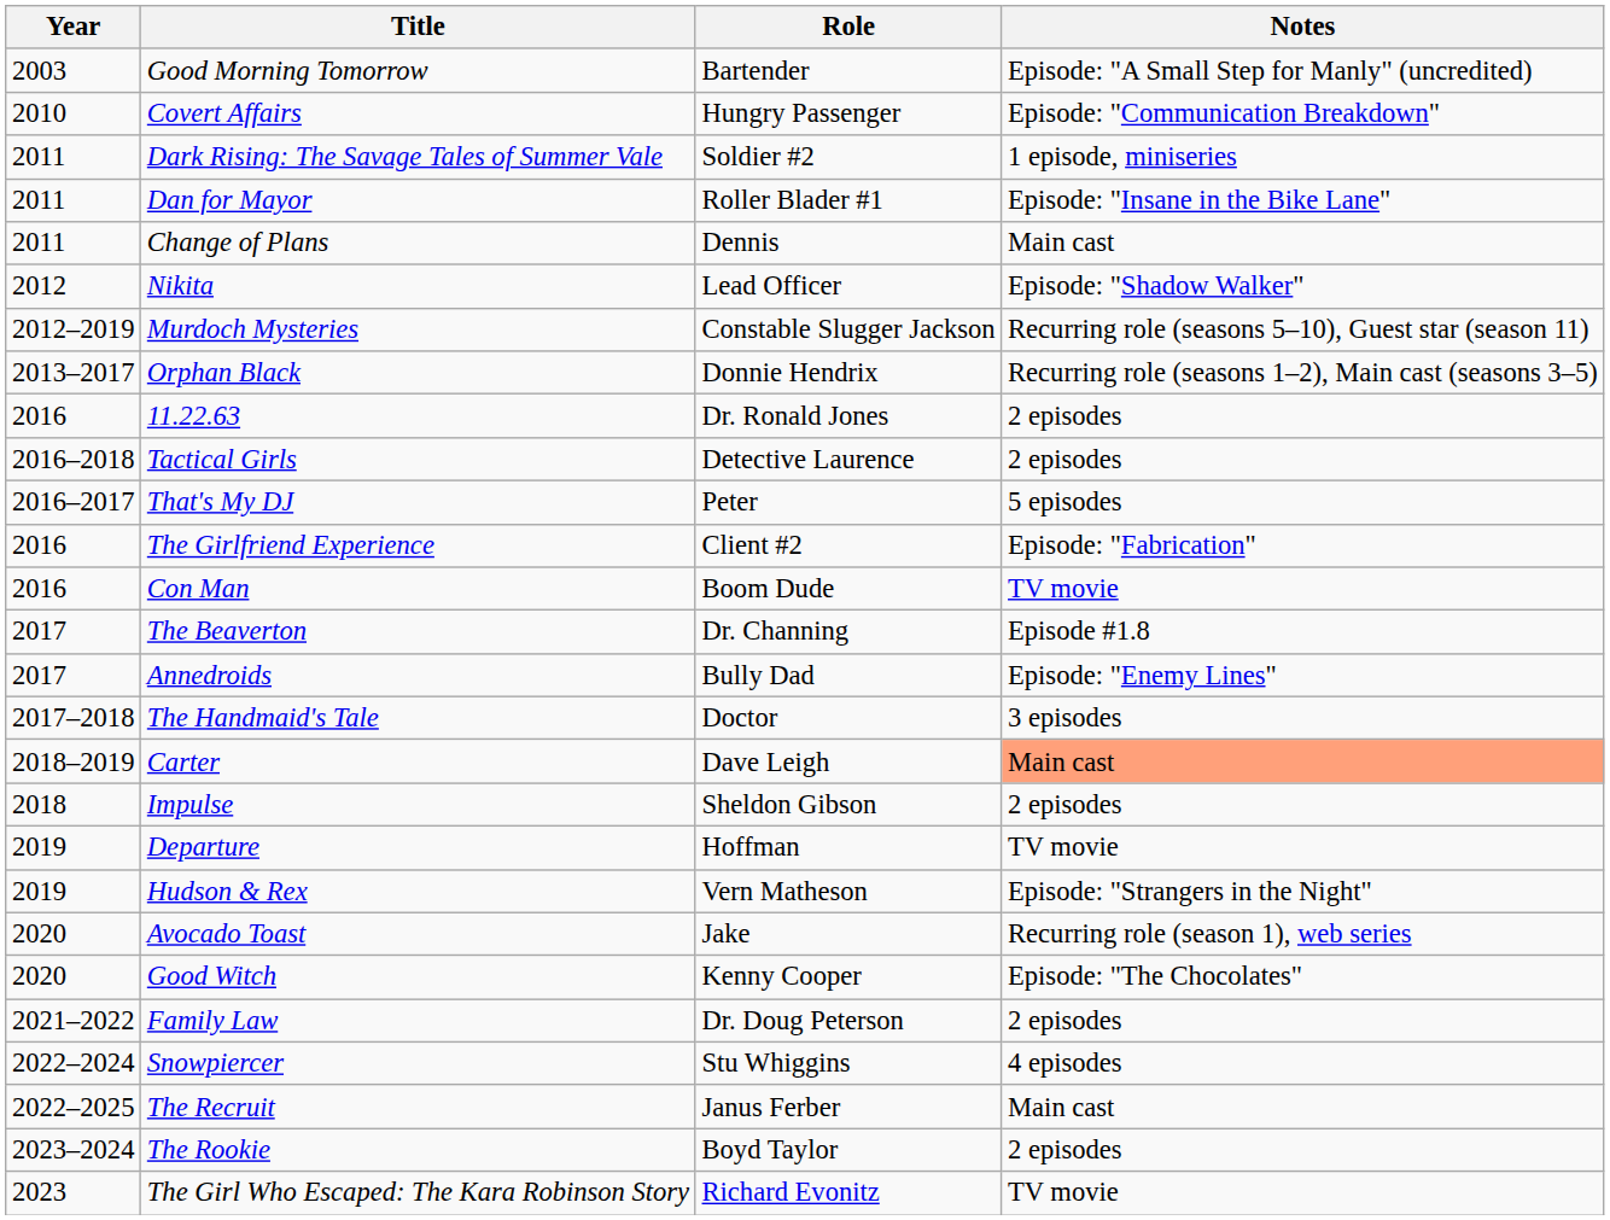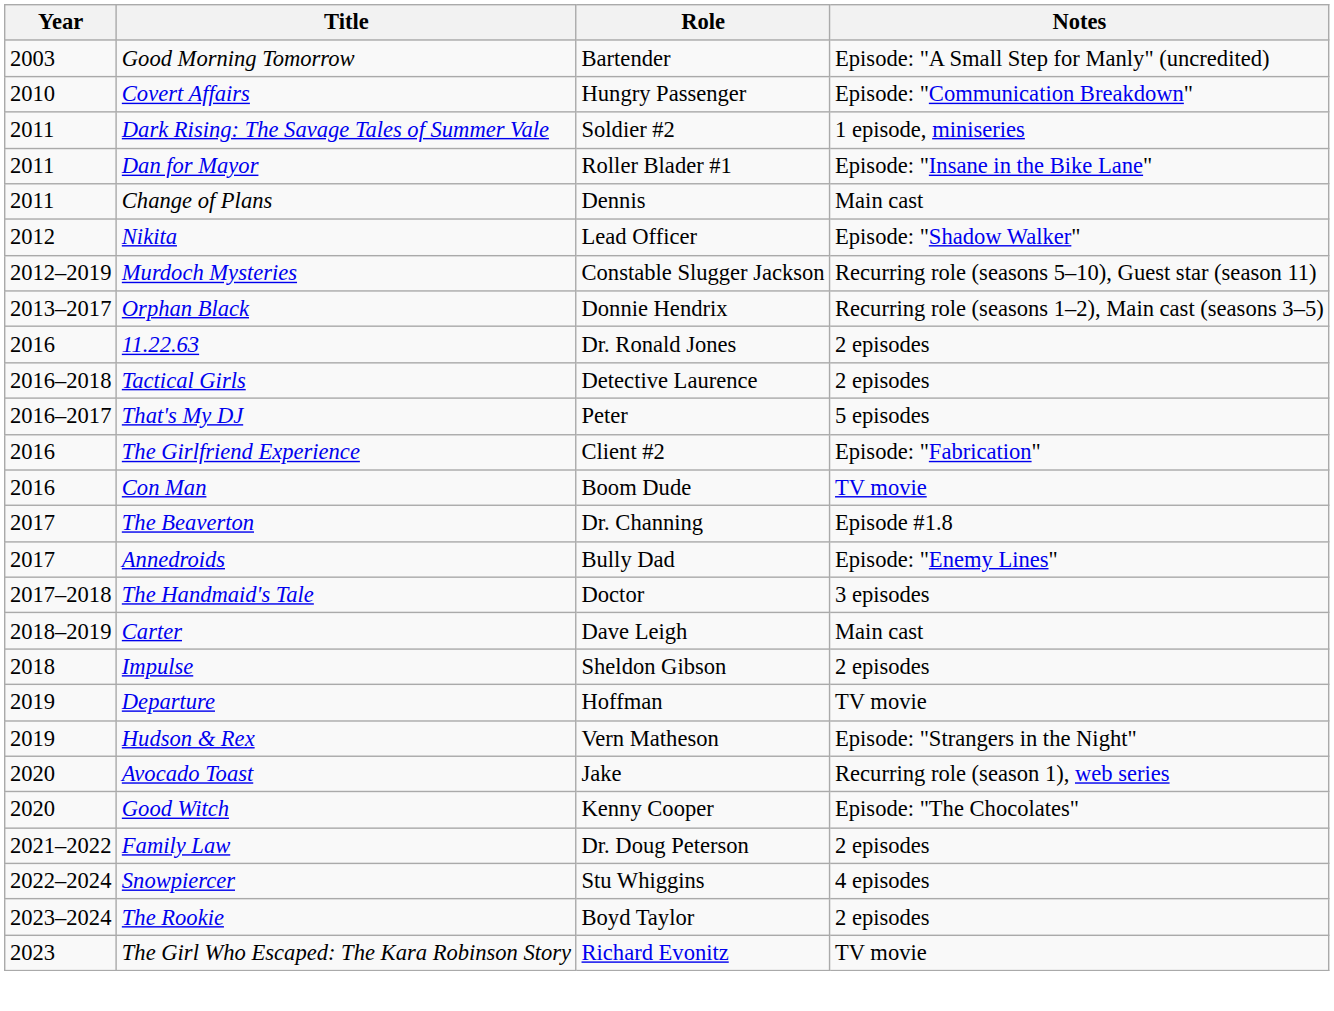Carter | Notes: lightsalmon background -> no background
- row: 2022–2025 | The Recruit | Janus Ferber | Main cast
